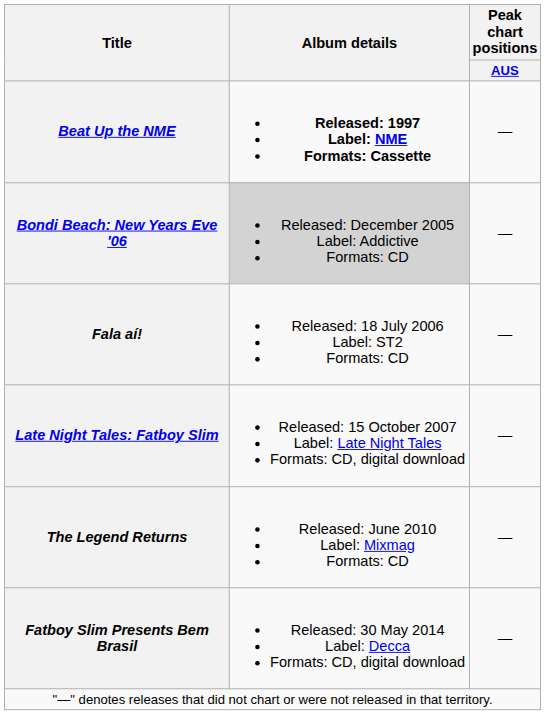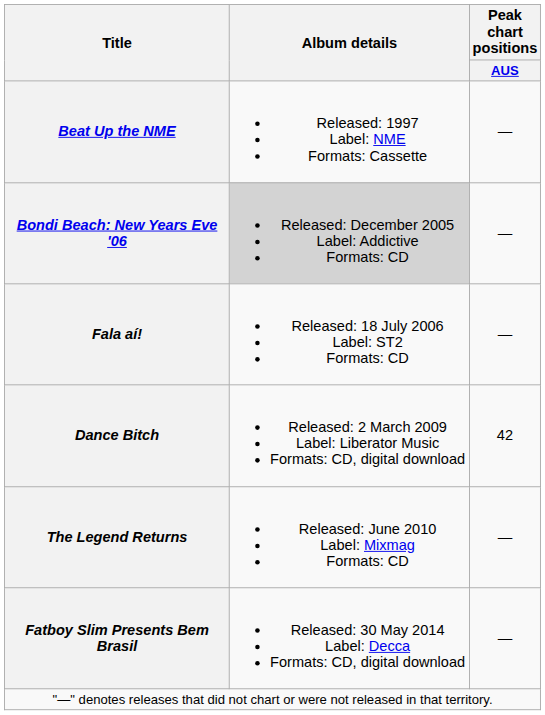Beat Up the NME | Album details: bold -> normal
- row: Late Night Tales: Fatboy Slim | Released: 15 October 2007 Label: Late Night Tales Formats: CD, digital download | —
+ row: Dance Bitch | Released: 2 March 2009 Label: Liberator Music Formats: CD, digital download | 42
